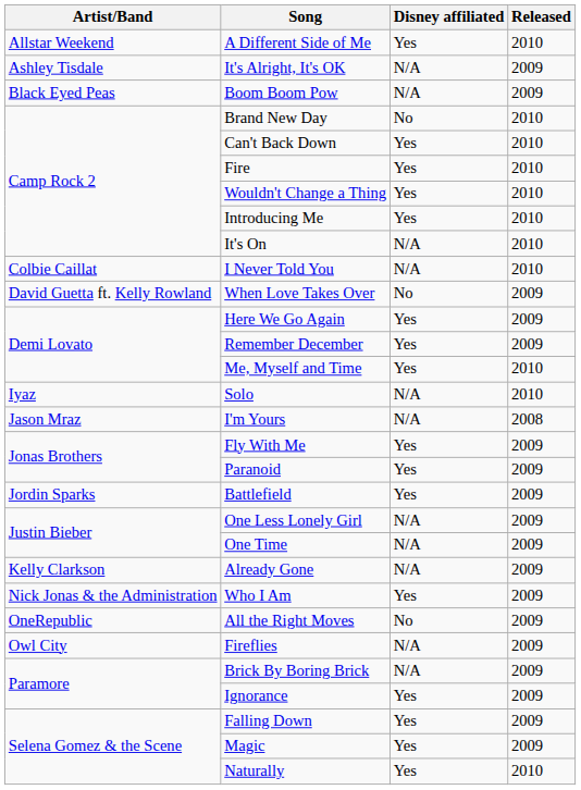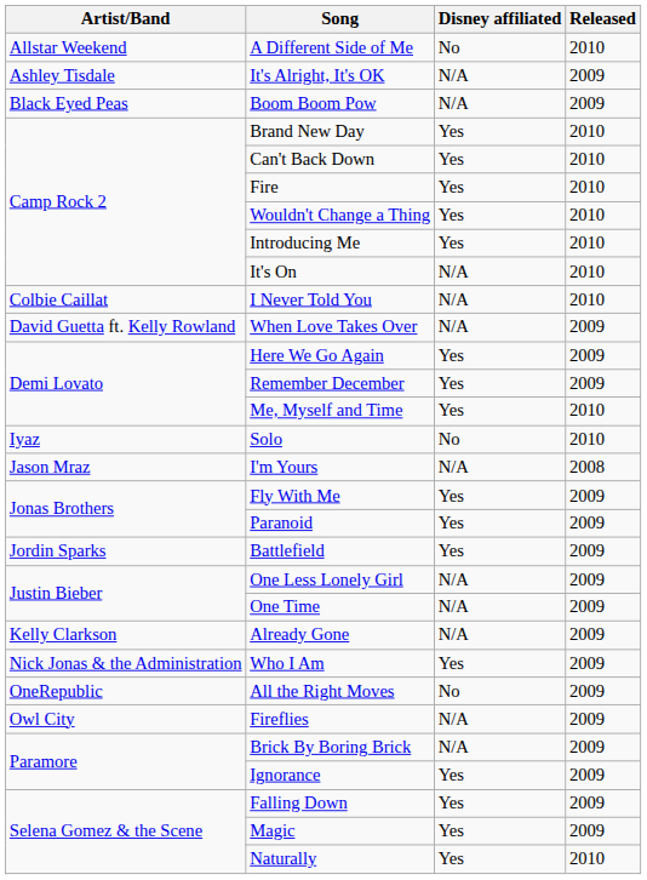A Different Side of Me | Disney affiliated: Yes -> No
Brand New Day | Disney affiliated: No -> Yes
When Love Takes Over | Disney affiliated: No -> N/A
Solo | Disney affiliated: N/A -> No
